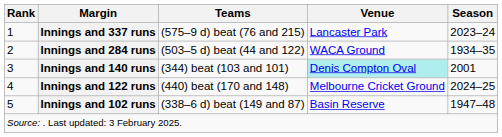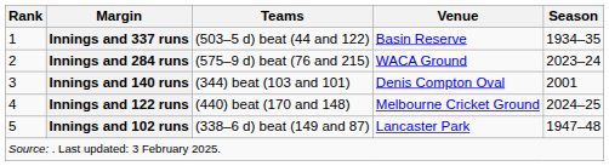Innings and 337 runs | Teams: (575–9 d) beat (76 and 215) -> (503–5 d) beat (44 and 122)
Innings and 337 runs | Venue: Lancaster Park -> Basin Reserve
Innings and 337 runs | Season: 2023–24 -> 1934–35
Innings and 284 runs | Teams: (503–5 d) beat (44 and 122) -> (575–9 d) beat (76 and 215)
Innings and 284 runs | Season: 1934–35 -> 2023–24
Innings and 140 runs | Venue: paleturquoise background -> no background
Innings and 102 runs | Venue: Basin Reserve -> Lancaster Park
